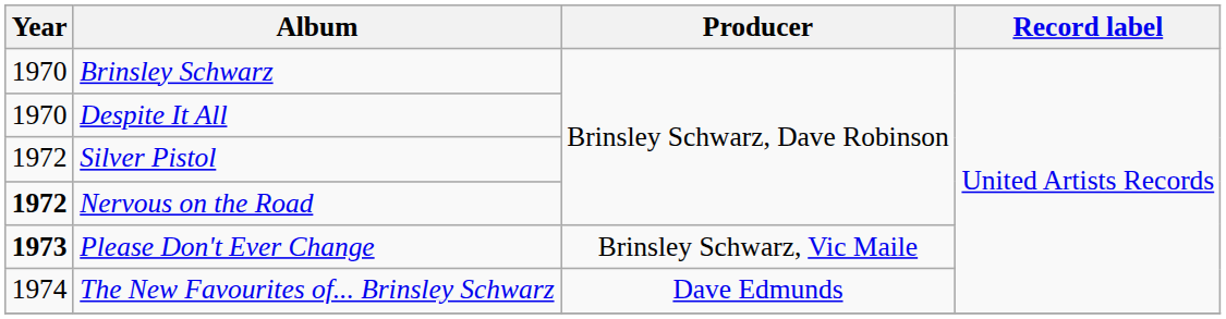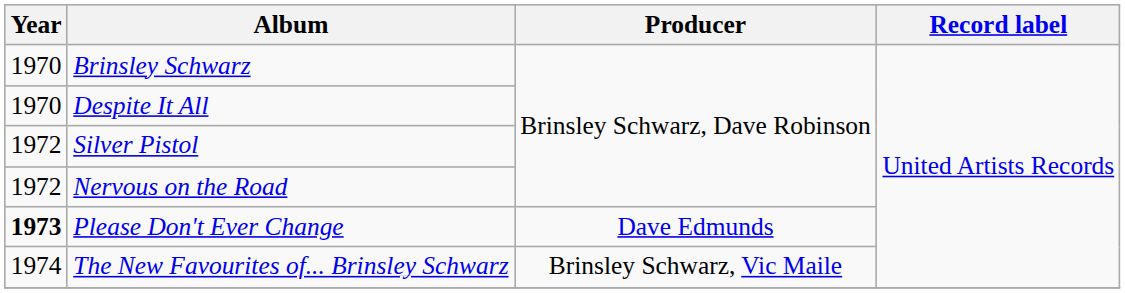Nervous on the Road | Year: bold -> normal
Please Don't Ever Change | Producer: Brinsley Schwarz, Vic Maile -> Dave Edmunds
The New Favourites of... Brinsley Schwarz | Producer: Dave Edmunds -> Brinsley Schwarz, Vic Maile
